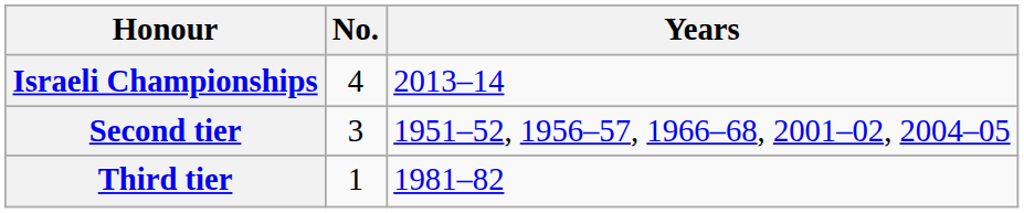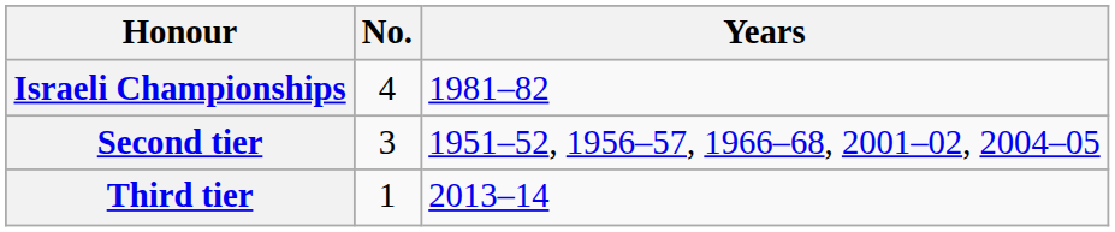Israeli Championships | Years: 2013–14 -> 1981–82
Third tier | Years: 1981–82 -> 2013–14
